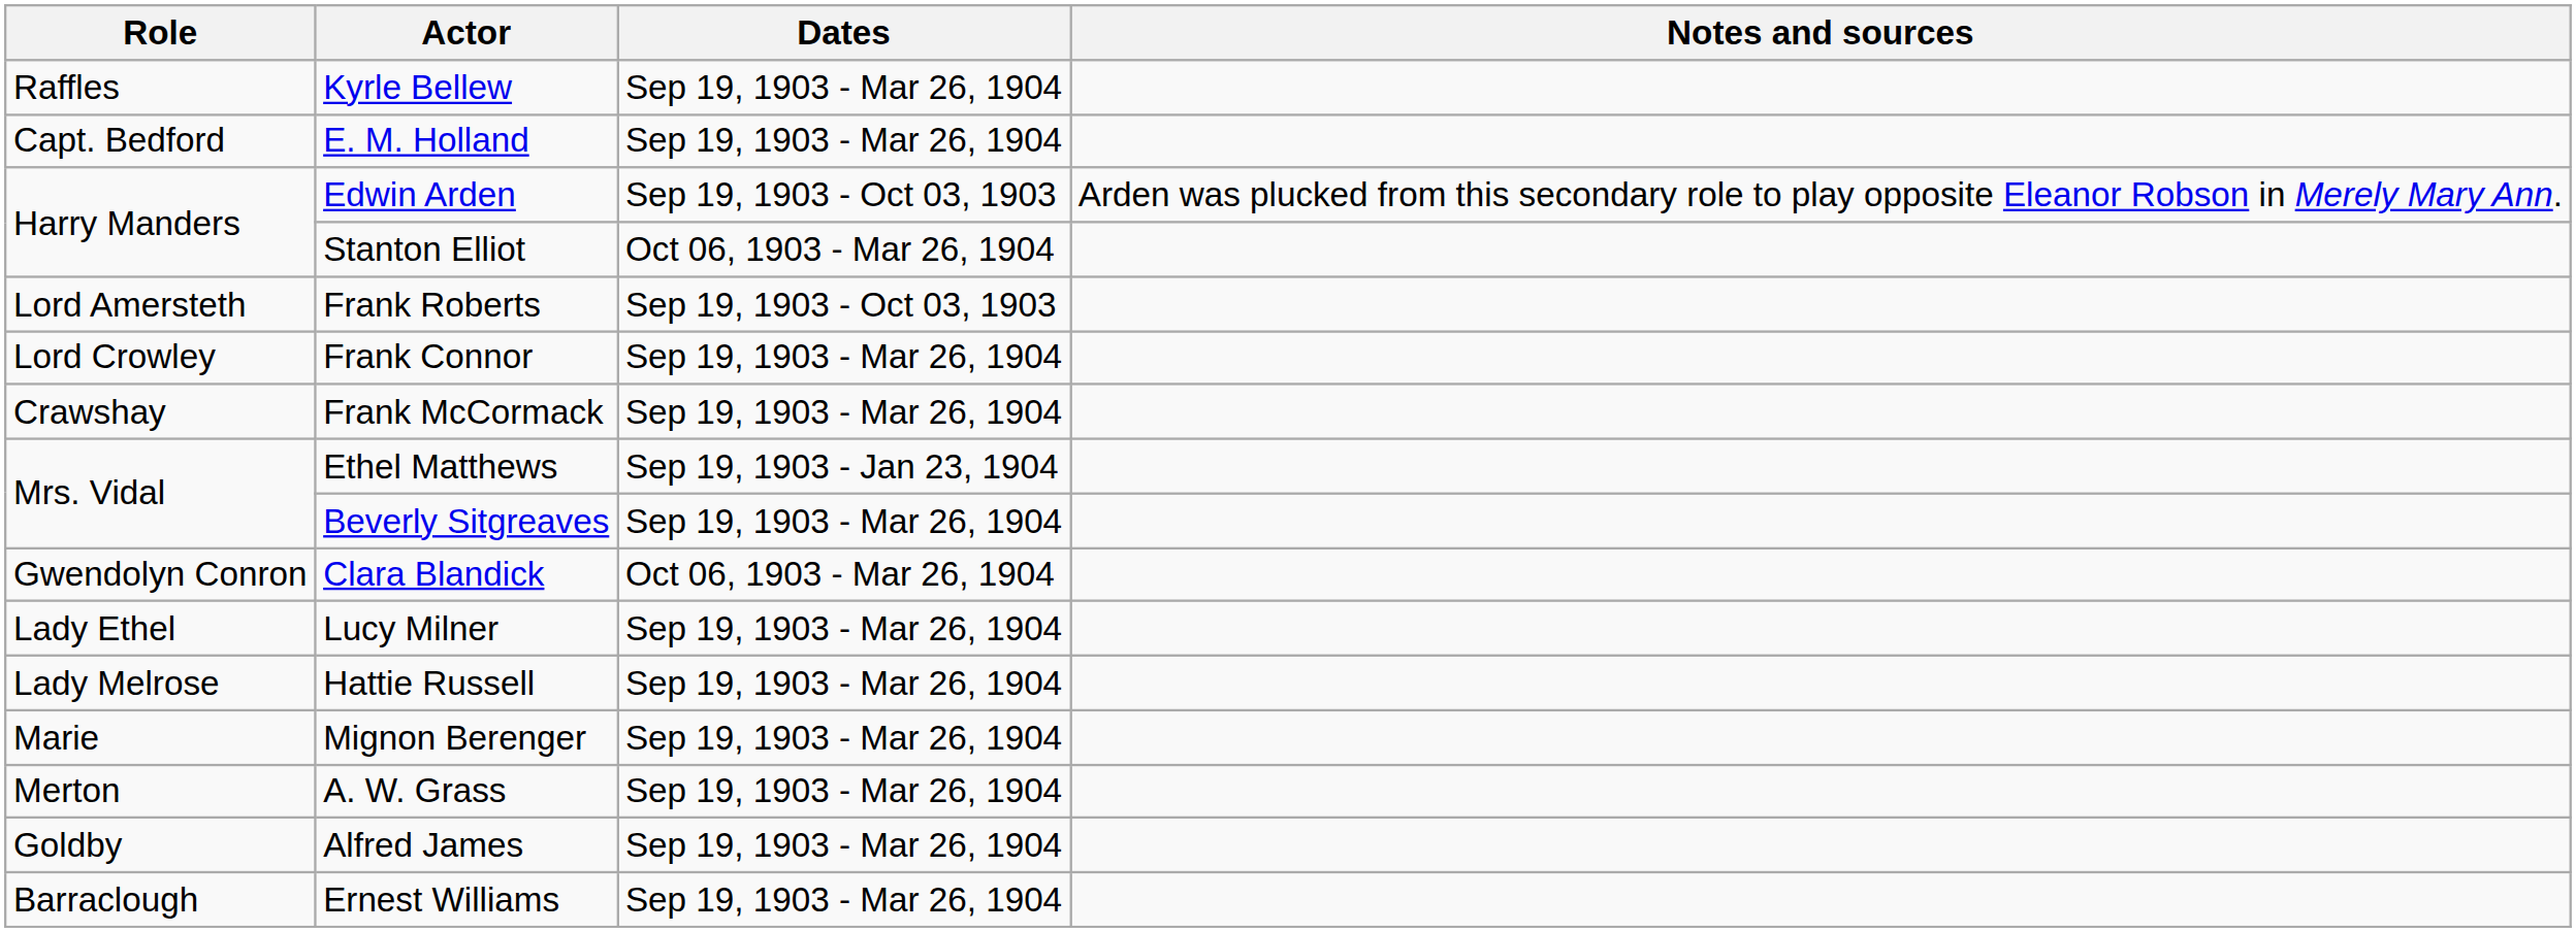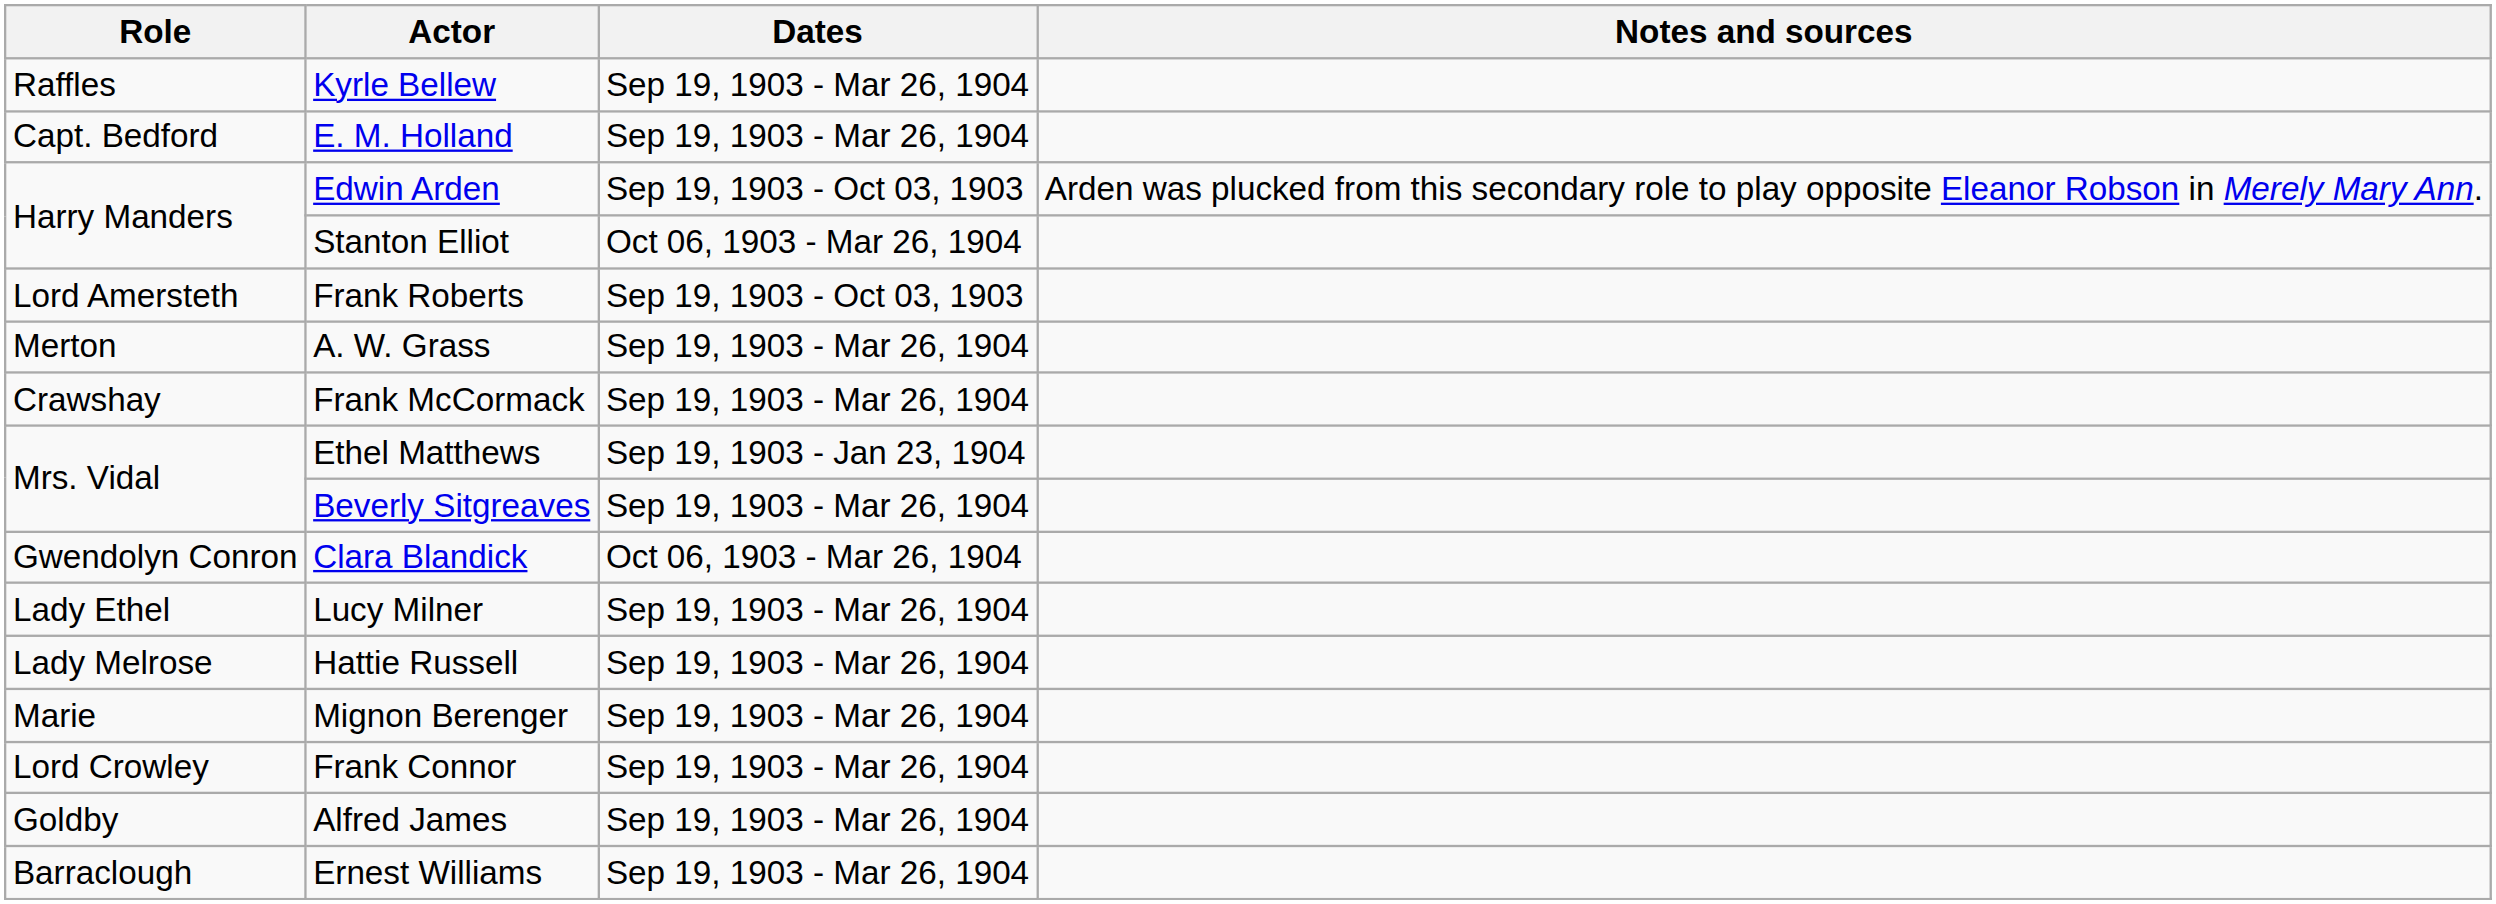rows swapped: Frank Connor <-> A. W. Grass
